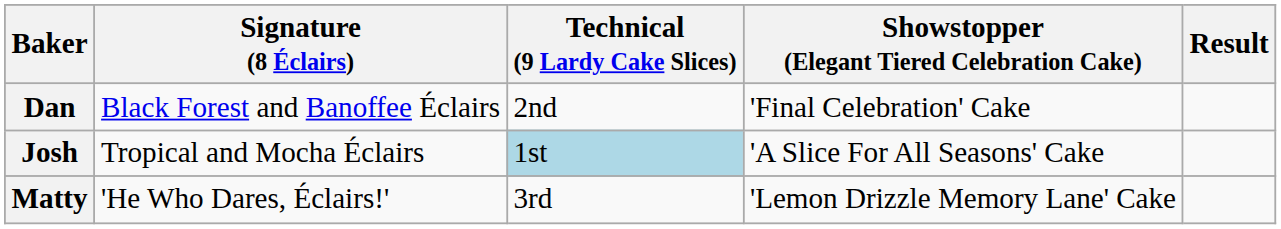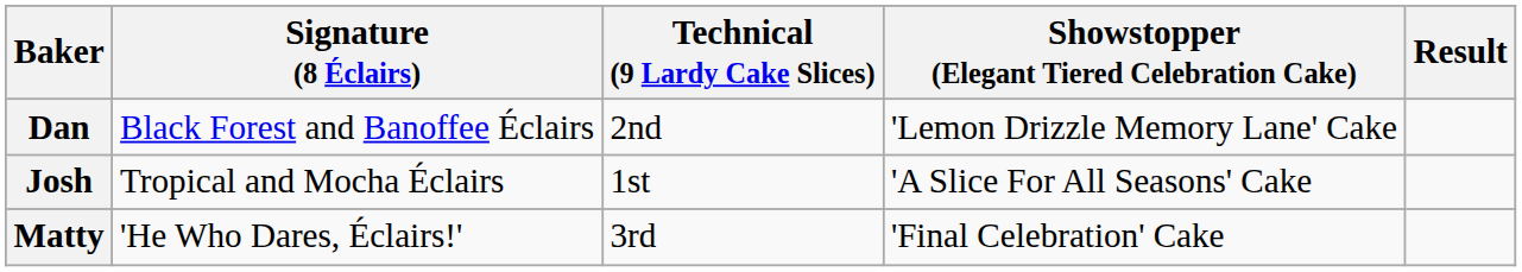Dan | Showstopper (Elegant Tiered Celebration Cake): 'Final Celebration' Cake -> 'Lemon Drizzle Memory Lane' Cake
Josh | Technical (9 Lardy Cake Slices): lightblue background -> no background
Matty | Showstopper (Elegant Tiered Celebration Cake): 'Lemon Drizzle Memory Lane' Cake -> 'Final Celebration' Cake
